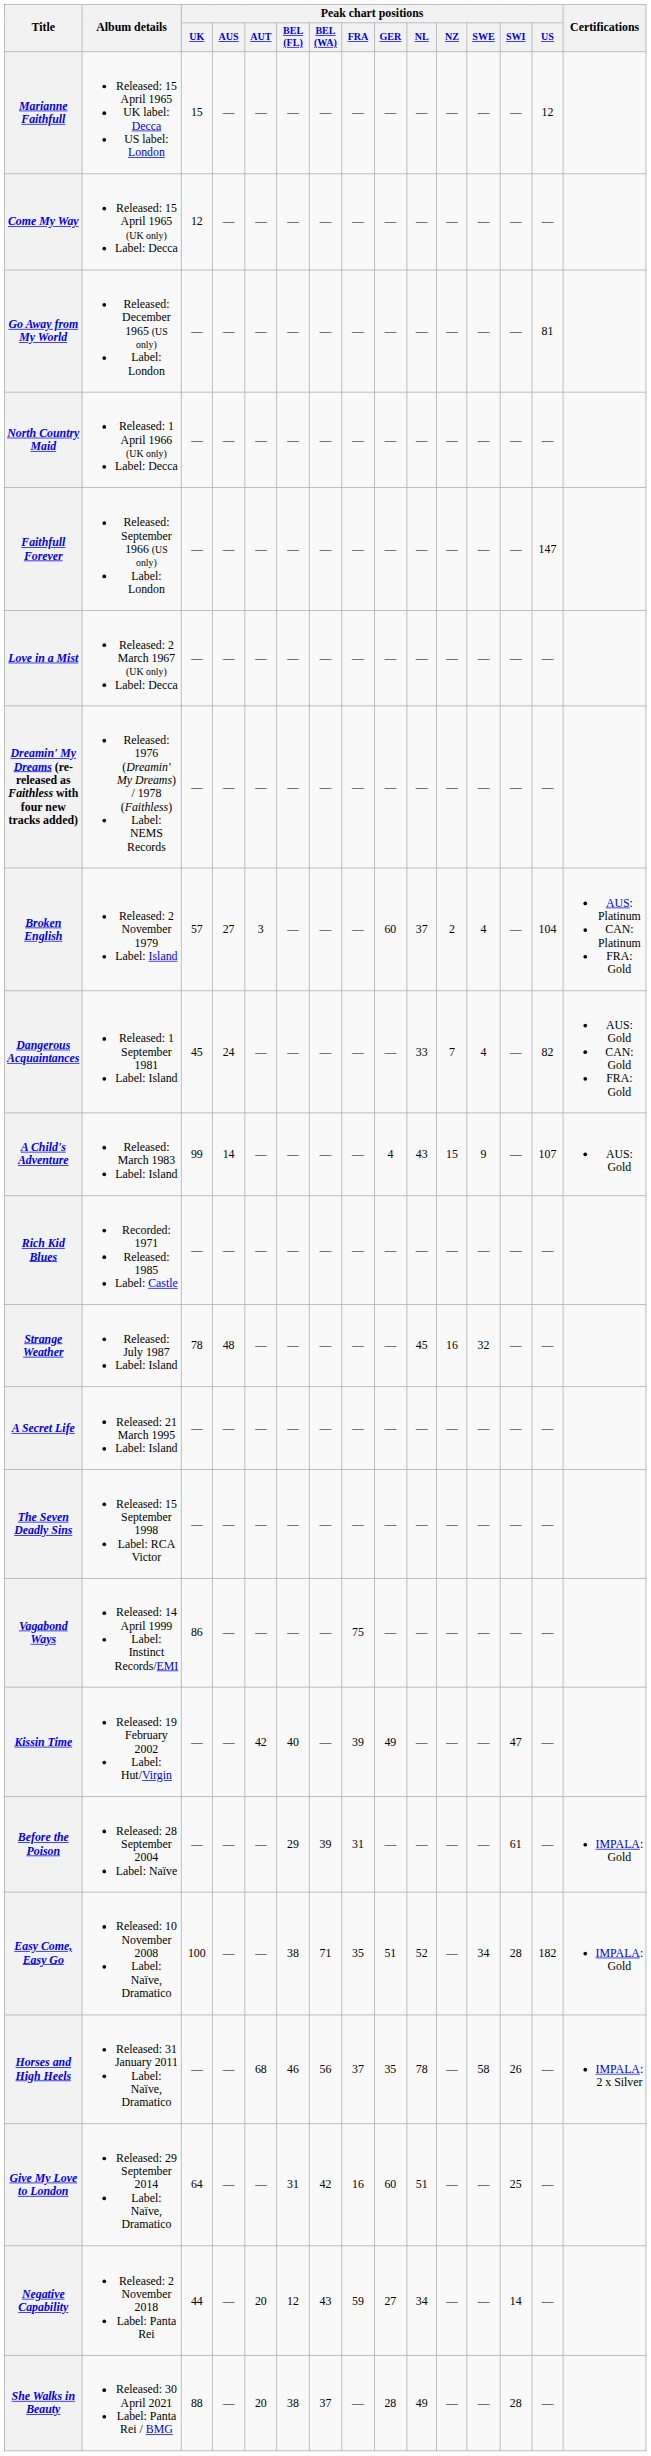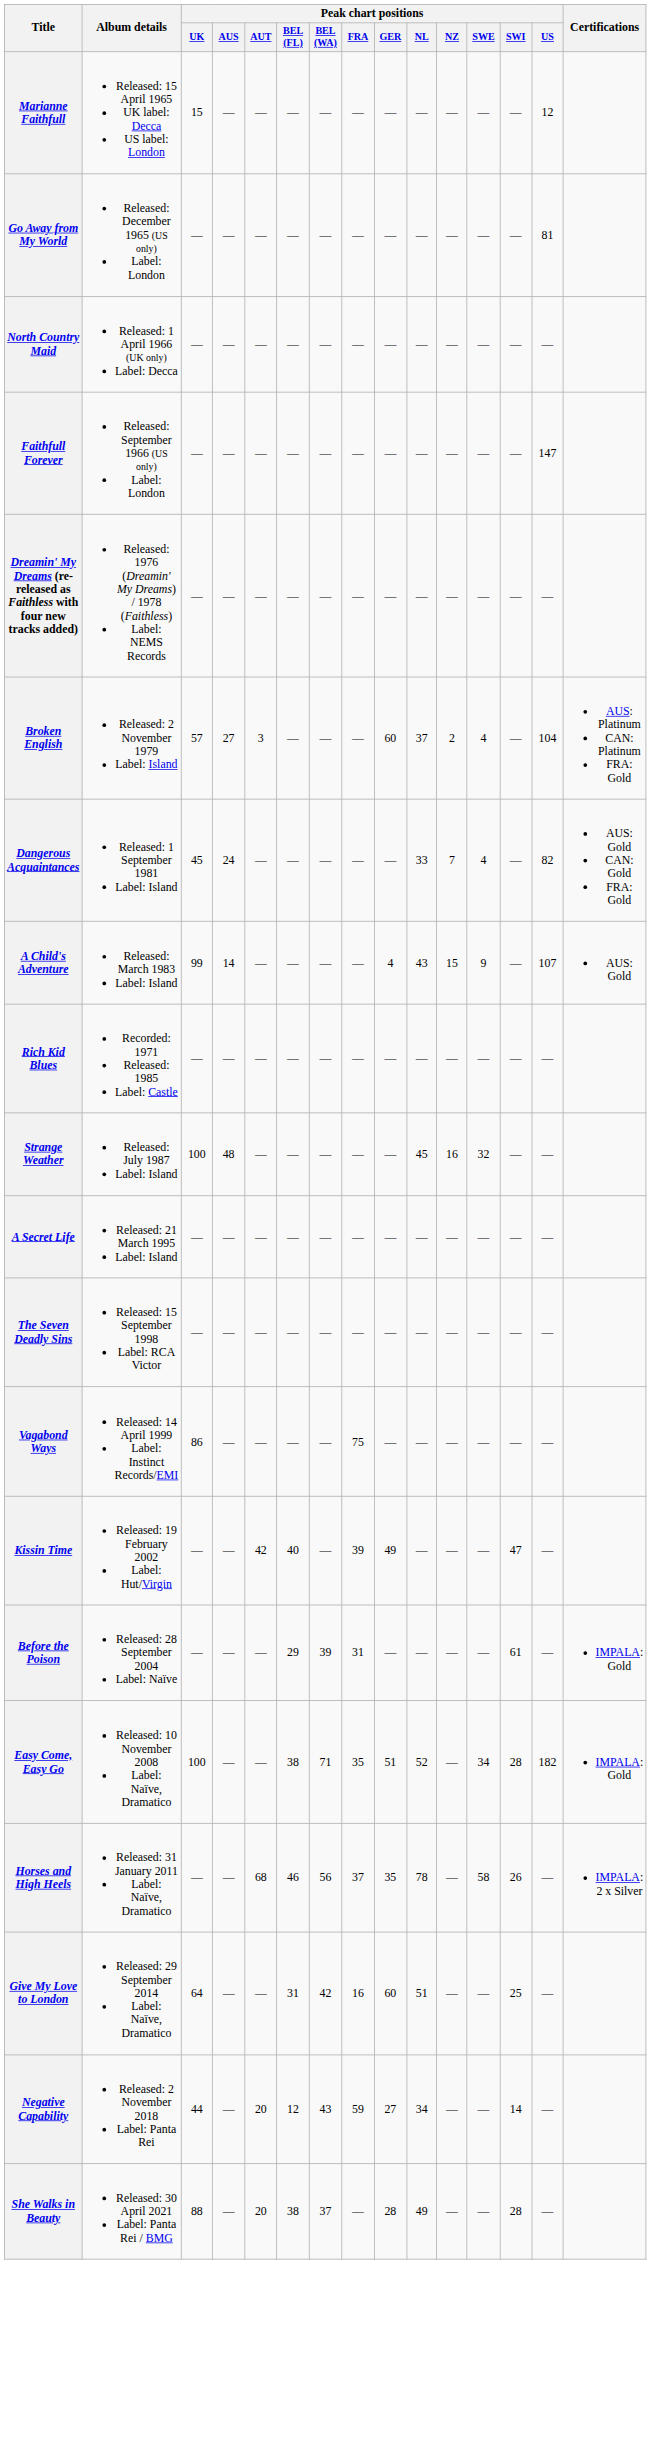- row: Come My Way | Released: 15 April 1965 (UK only) Label: Decca | 12 | — | — | — | — | — | — | — | — | — | — | —
- row: Love in a Mist | Released: 2 March 1967 (UK only) Label: Decca | — | — | — | — | — | — | — | — | — | — | — | —
Strange Weather | Peak chart positions / UK: 78 -> 100
